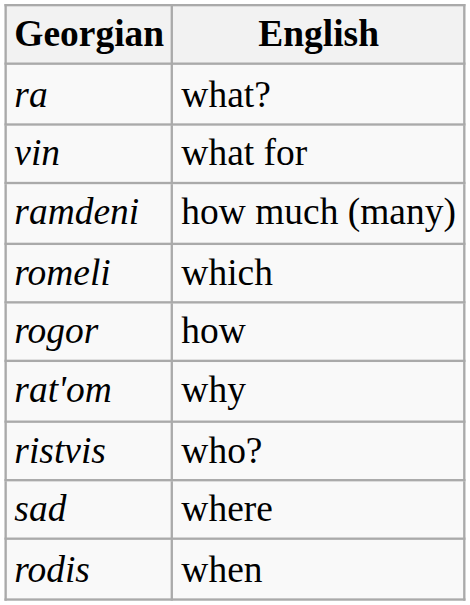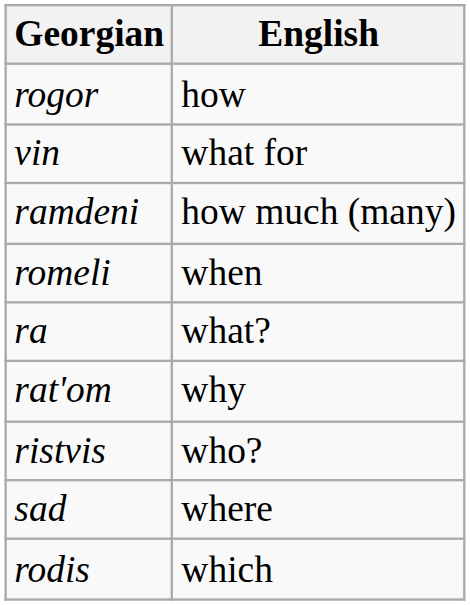rows swapped: ra <-> rogor
romeli | English: which -> when
rodis | English: when -> which
